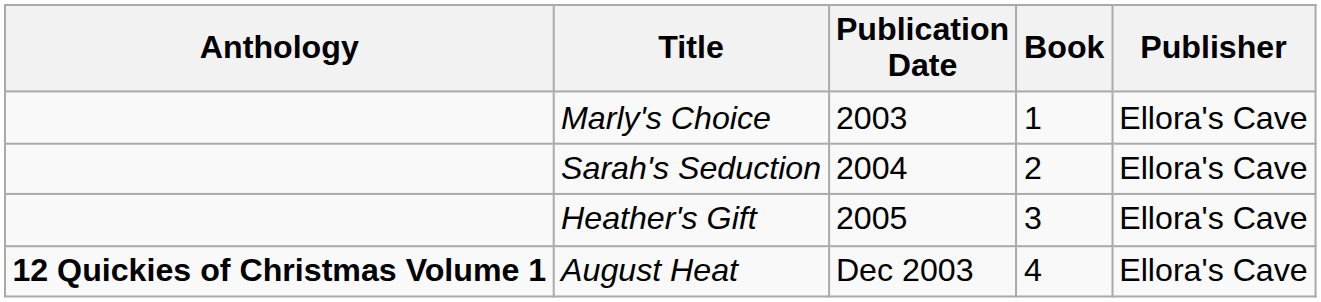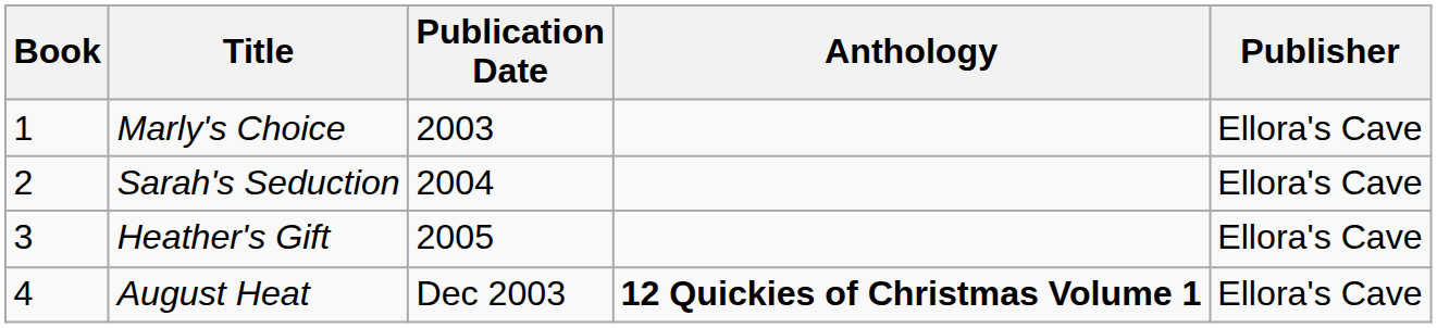columns swapped: Book <-> Anthology
